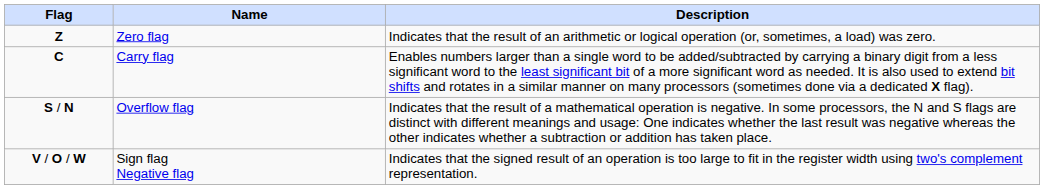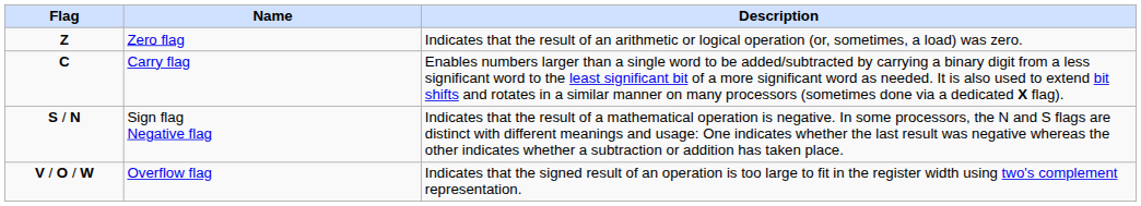S / N | Name: Overflow flag -> Sign flag Negative flag
V / O / W | Name: Sign flag Negative flag -> Overflow flag
